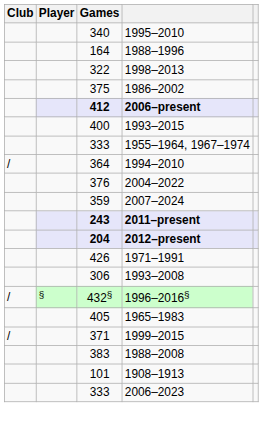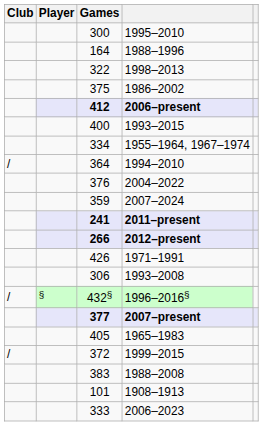1995–2010 | Games: 340 -> 300
1955–1964, 1967–1974 | Games: 333 -> 334
2011–present | Games: 243 -> 241
2012–present | Games: 204 -> 266
+ row: 377 | 2007–present
1999–2015 | Games: 371 -> 372
